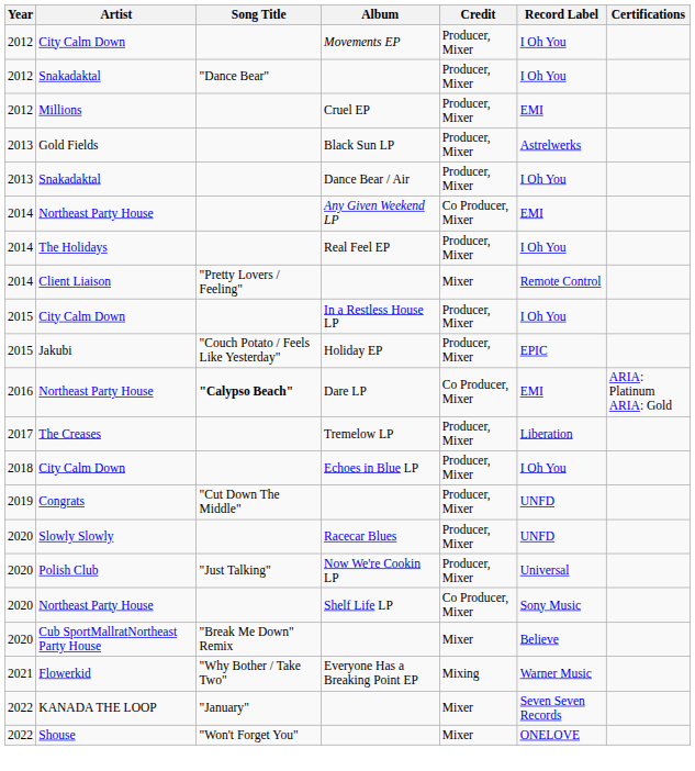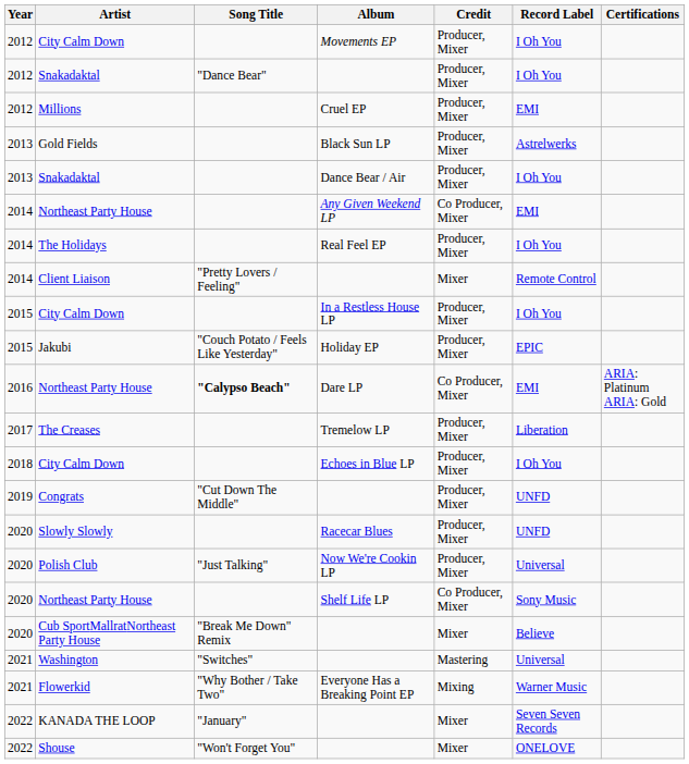+ row: 2021 | Washington | "Switches" | Mastering | Universal
